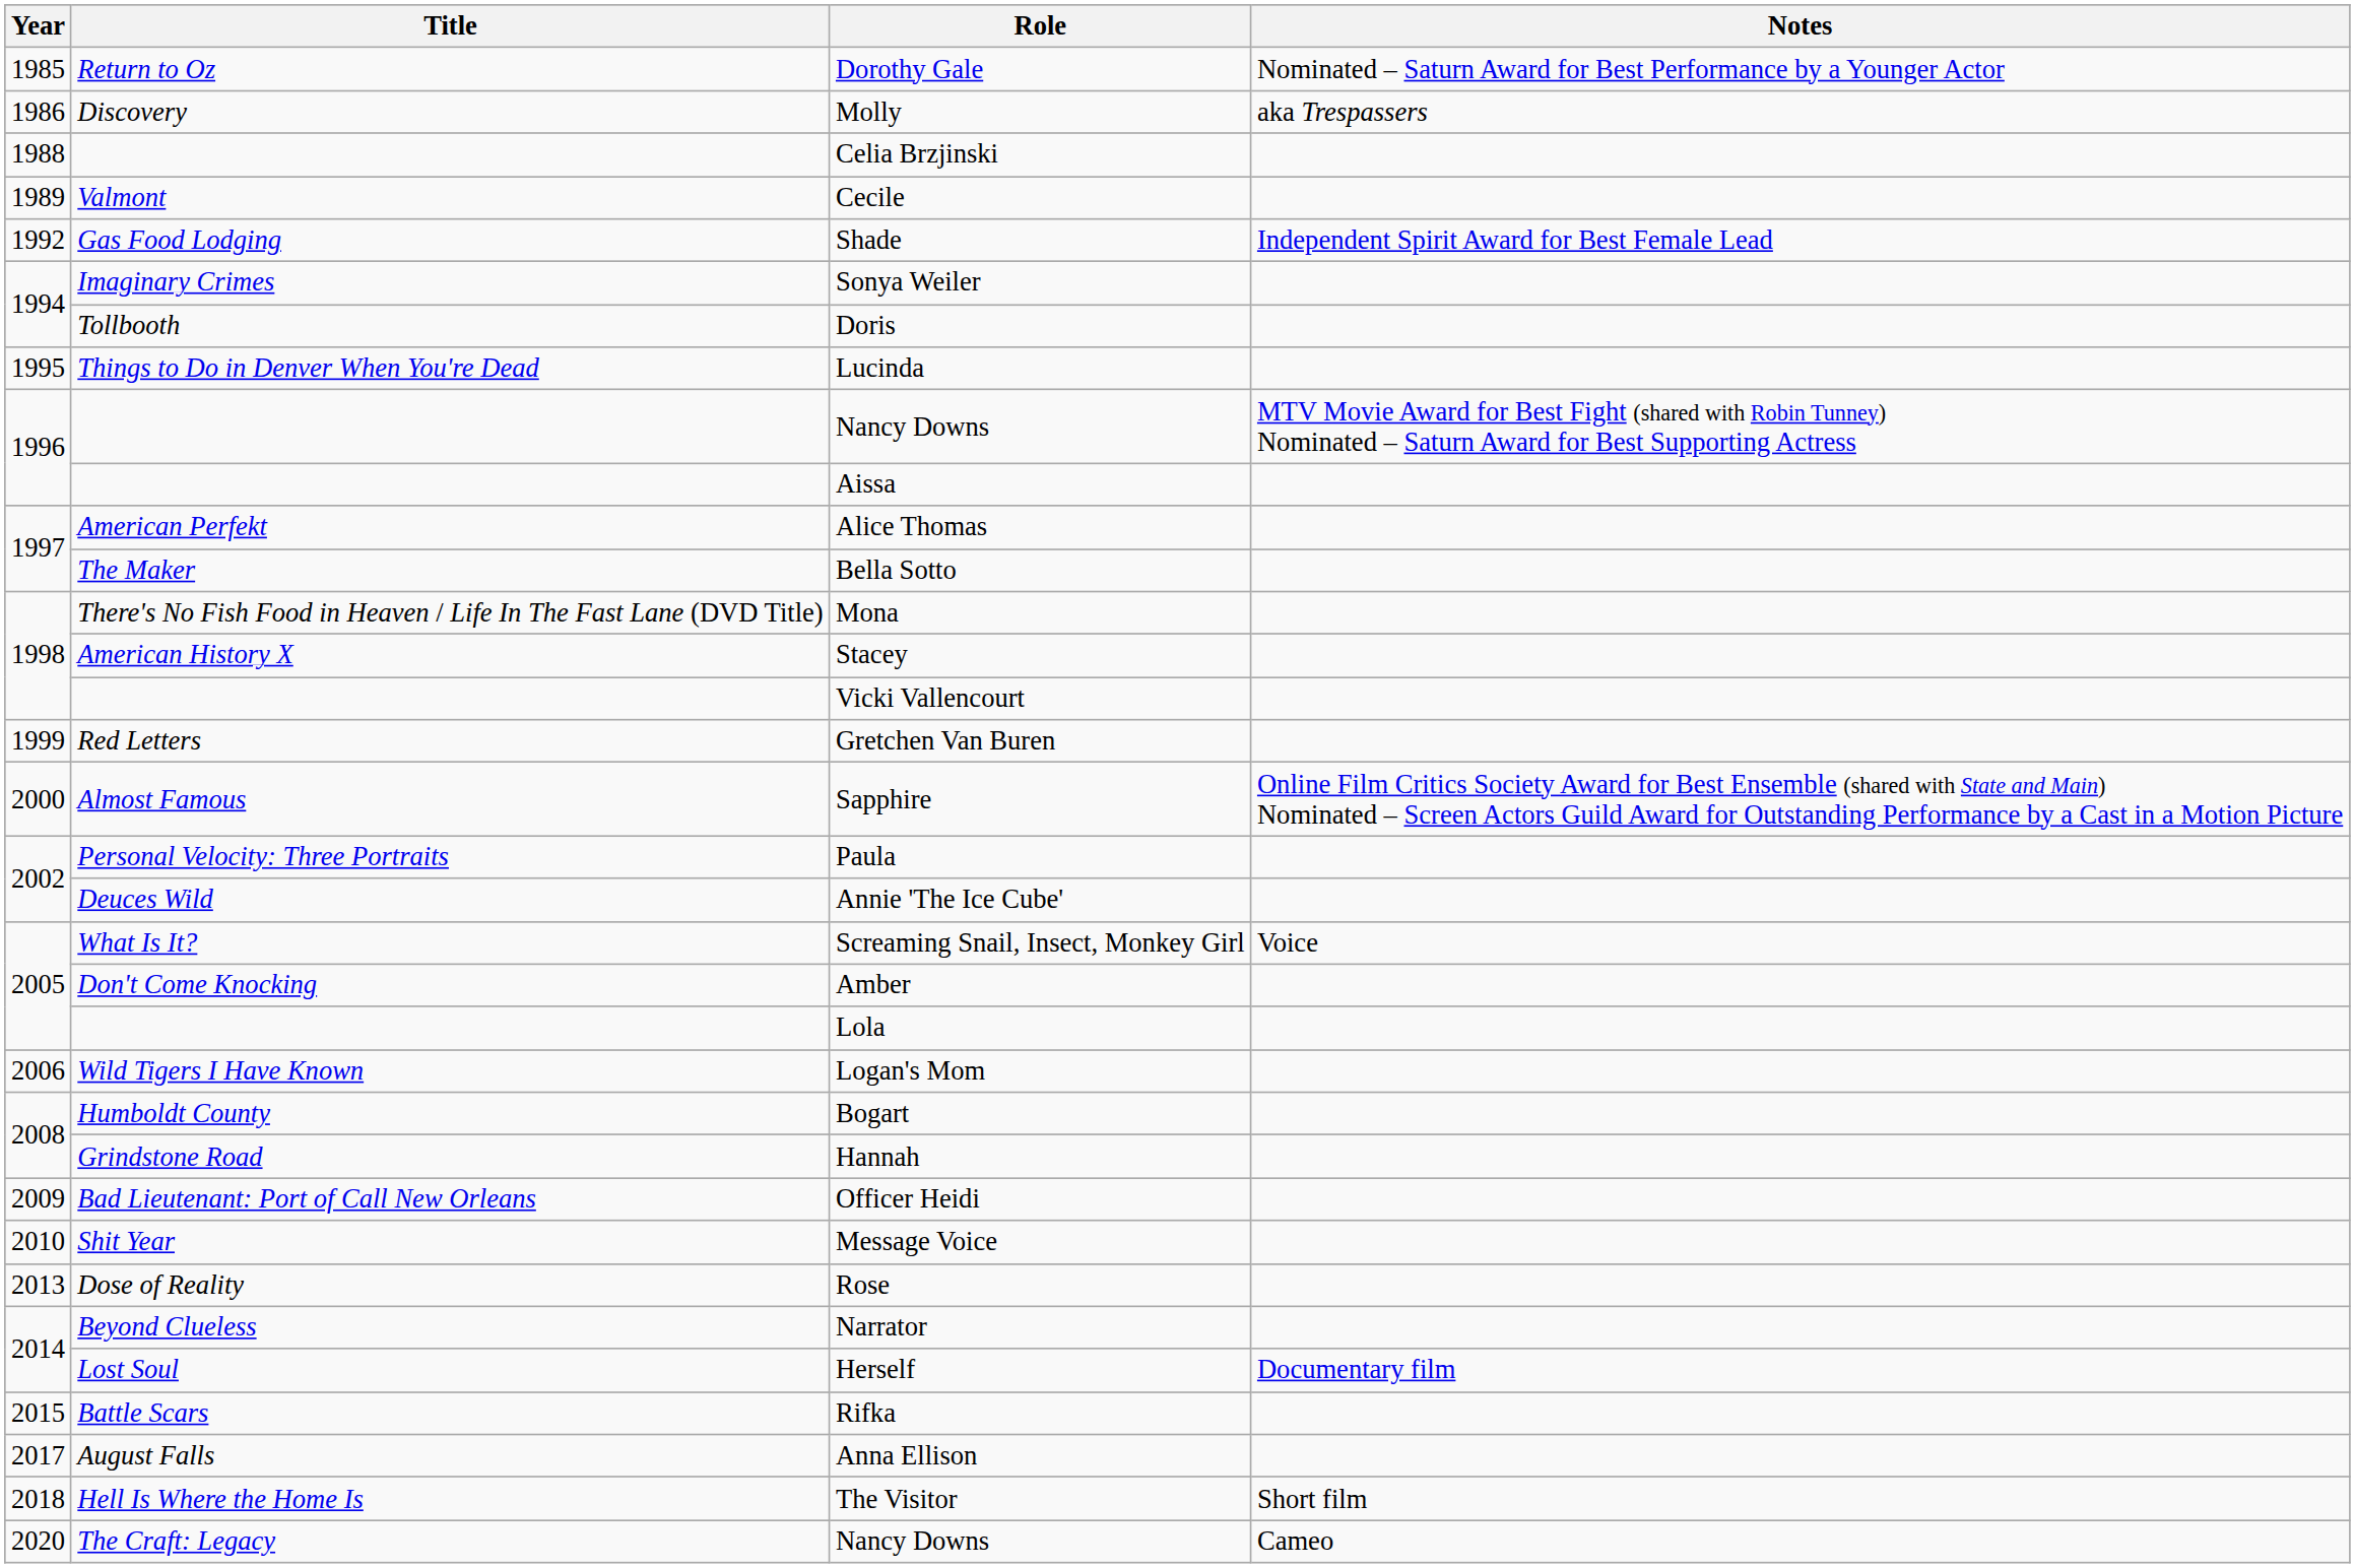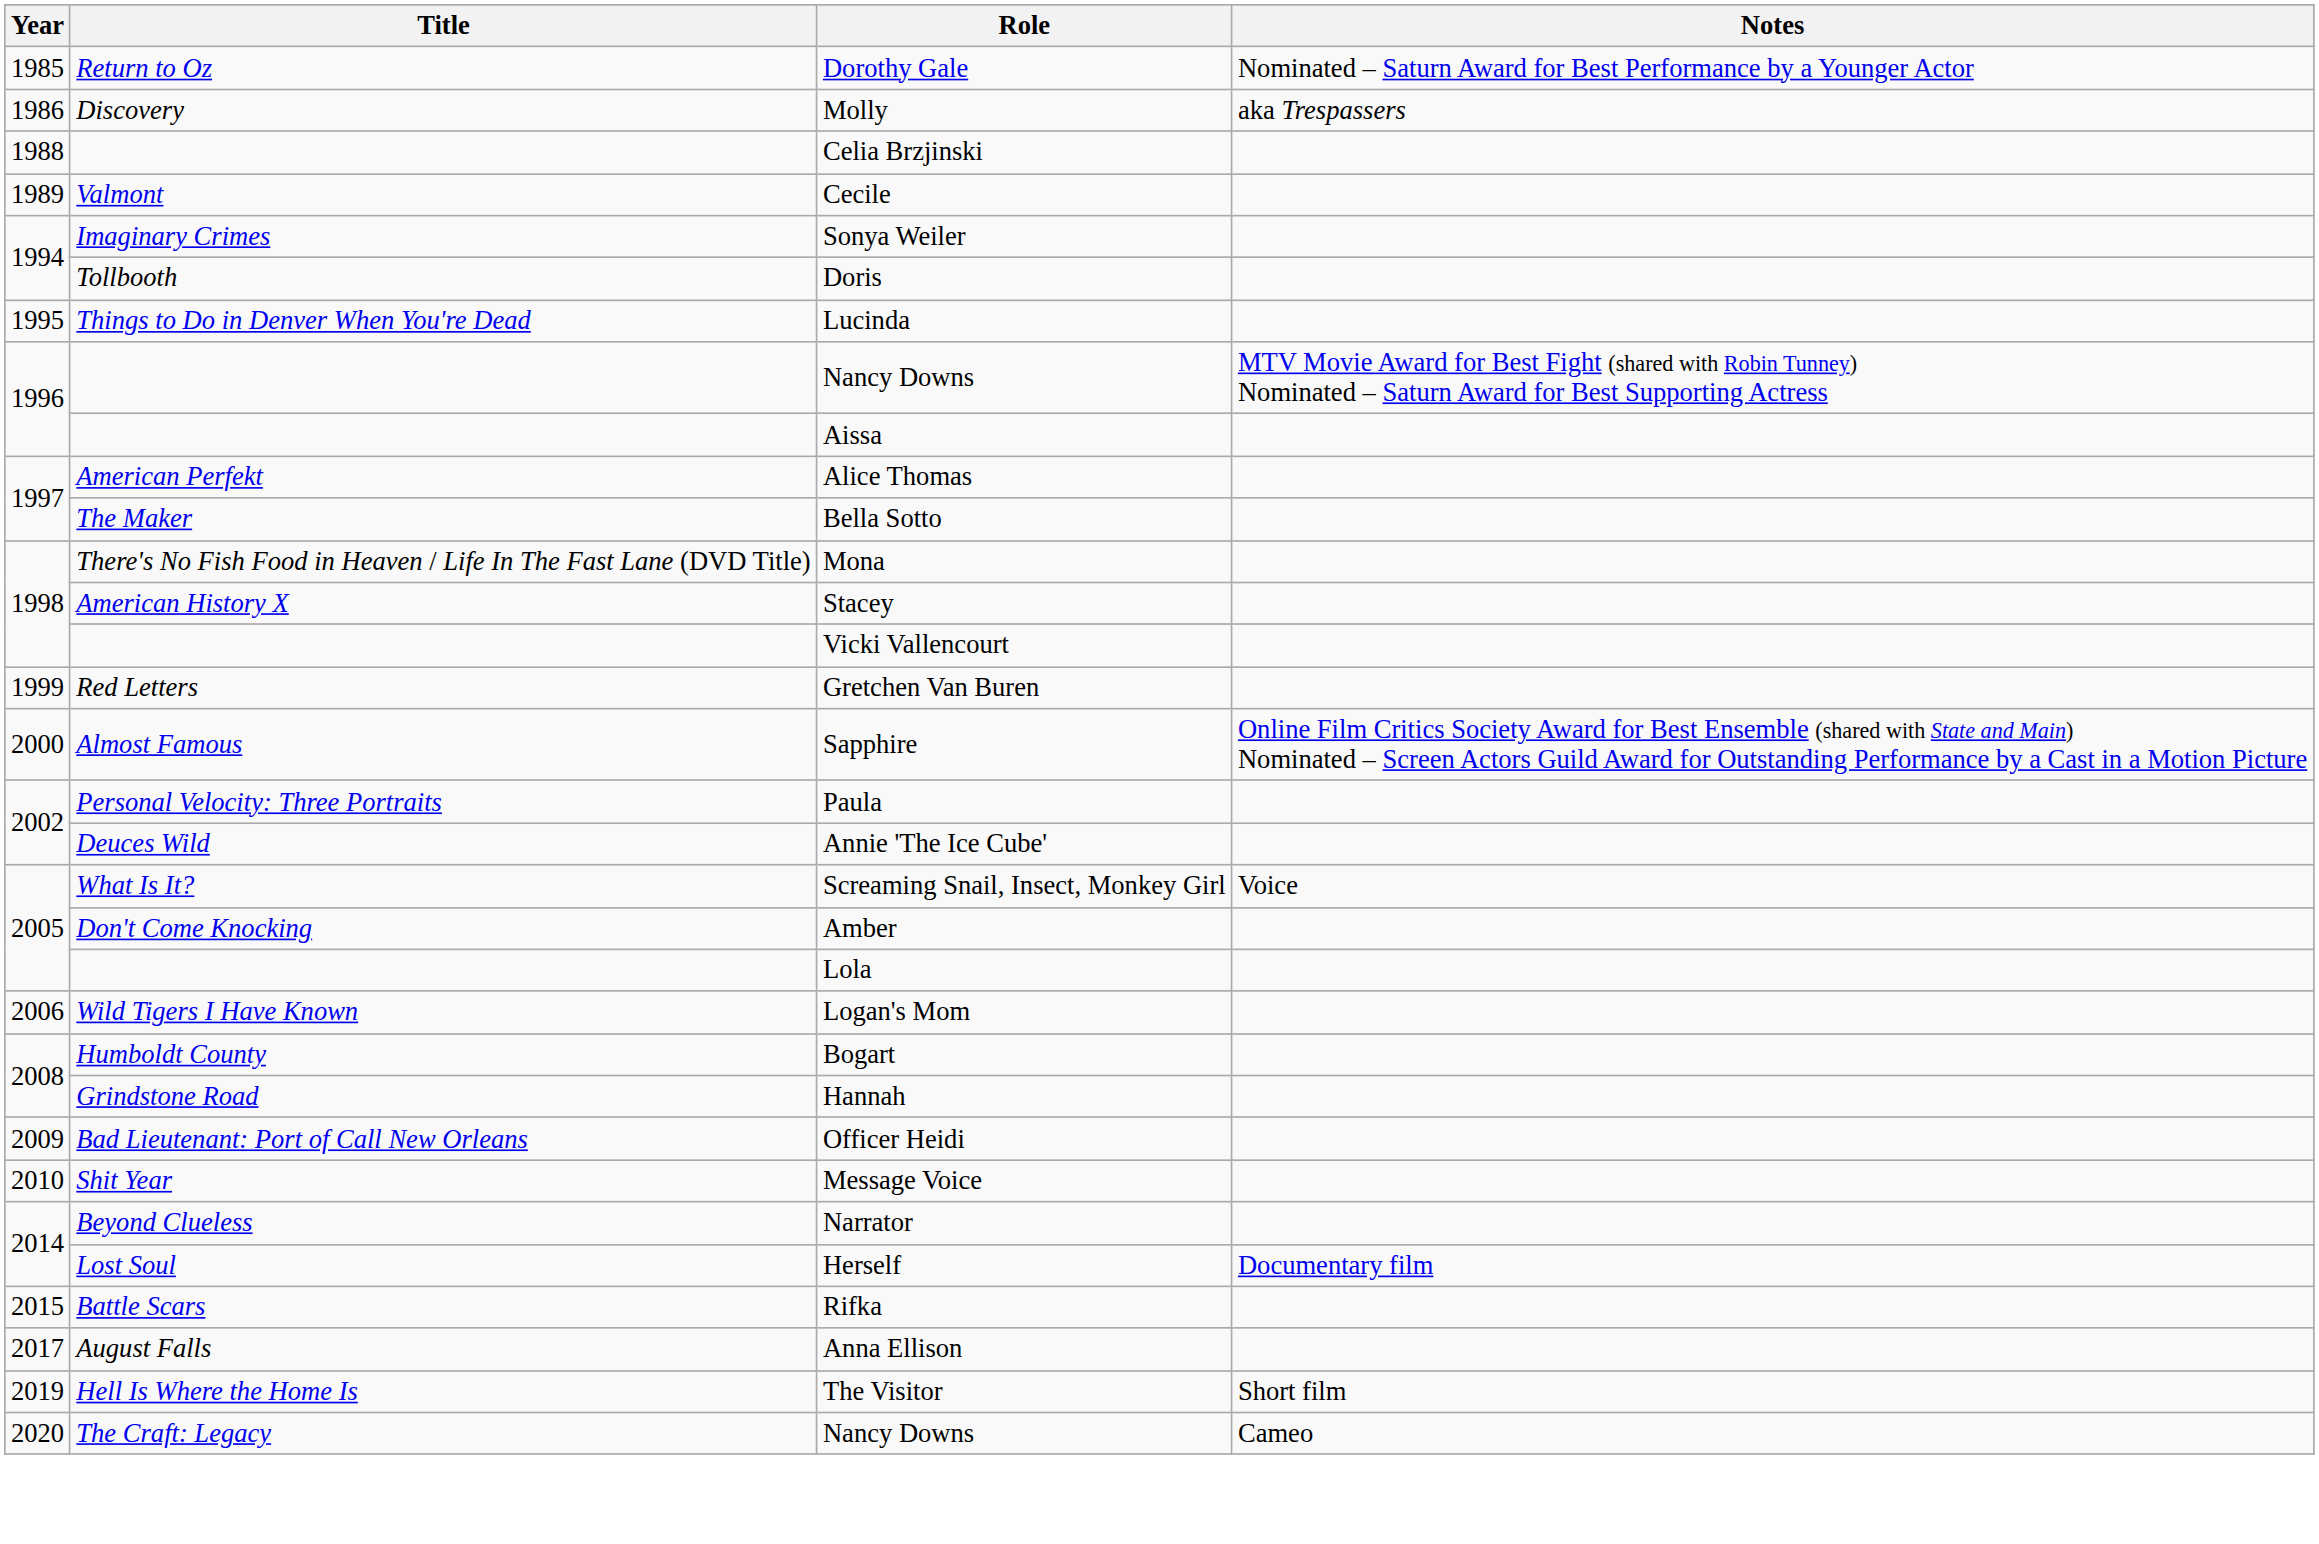- row: 1992 | Gas Food Lodging | Shade | Independent Spirit Award for Best Female Lead
- row: 2013 | Dose of Reality | Rose
The Visitor | Year: 2018 -> 2019
